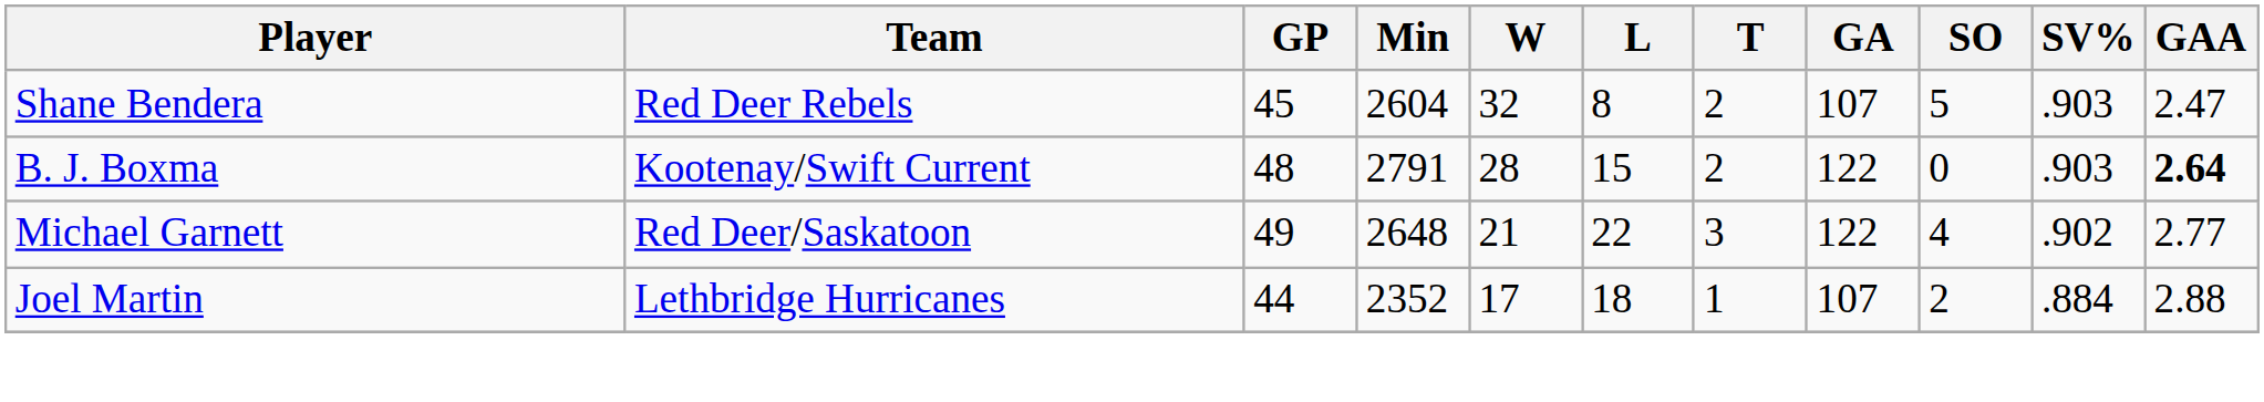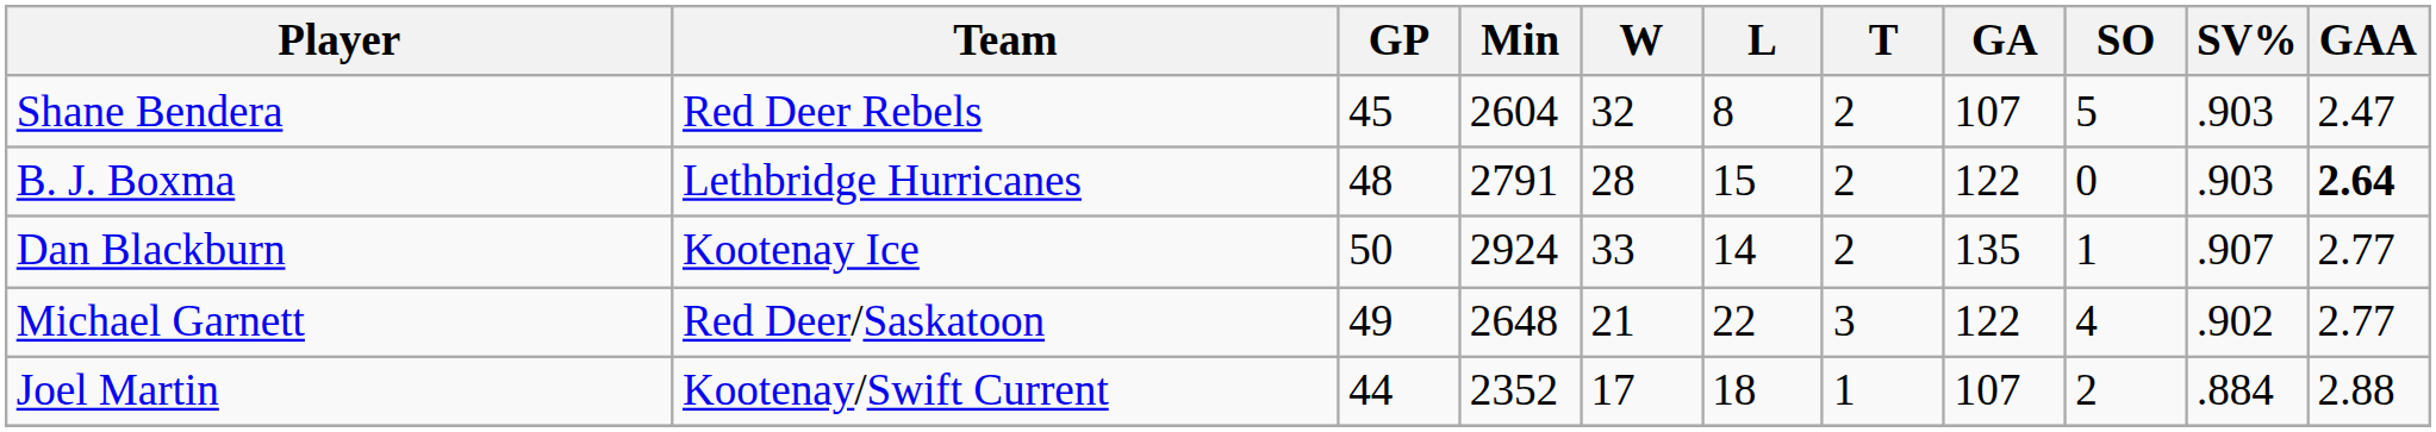B. J. Boxma | Team: Kootenay/Swift Current -> Lethbridge Hurricanes
+ row: Dan Blackburn | Kootenay Ice | 50 | 2924 | 33 | 14 | 2 | 135 | 1 | .907 | 2.77
Joel Martin | Team: Lethbridge Hurricanes -> Kootenay/Swift Current
